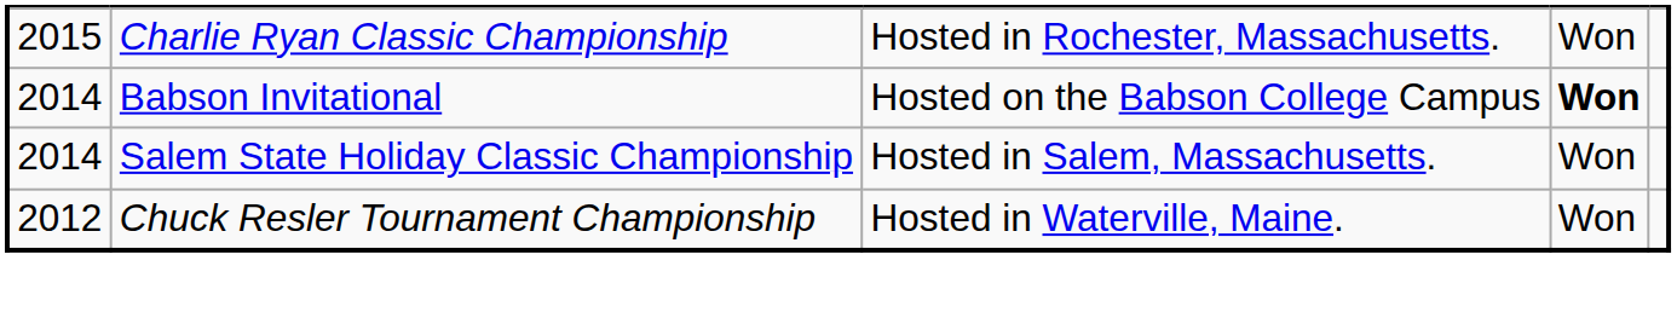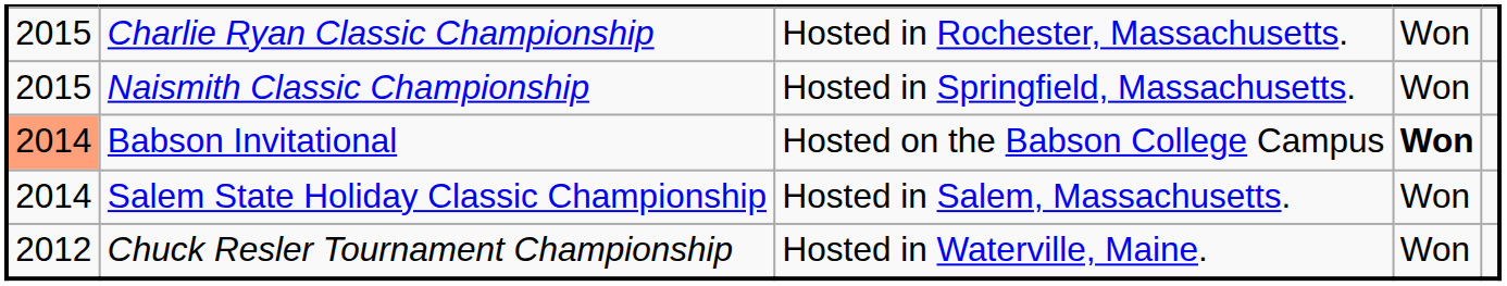+ row: 2015 | Naismith Classic Championship | Hosted in Springfield, Massachusetts. | Won
Babson Invitational | column 1: no background -> lightsalmon background
